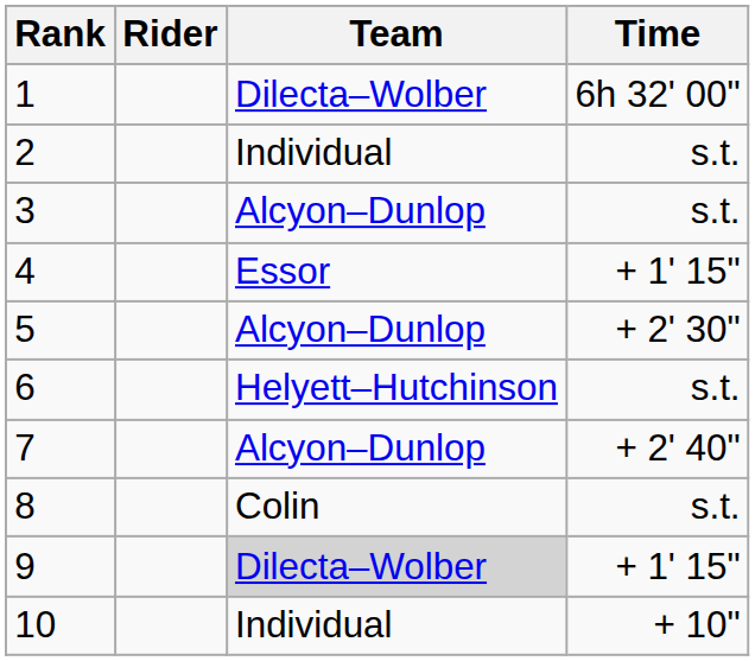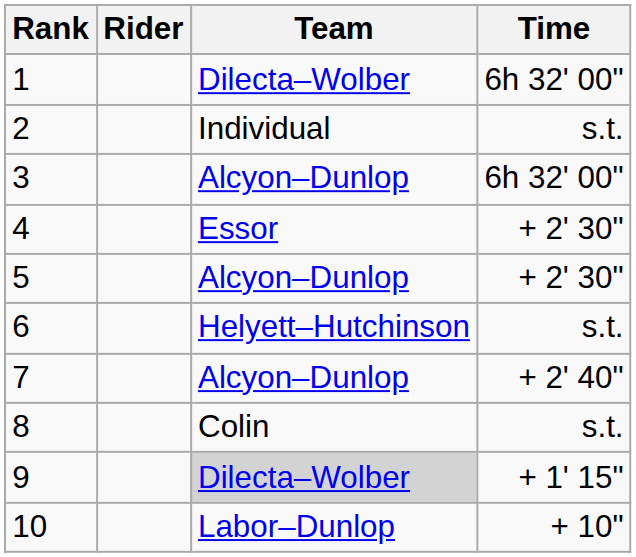3 | Time: s.t. -> 6h 32' 00"
4 | Time: + 1' 15" -> + 2' 30"
10 | Team: Individual -> Labor–Dunlop
